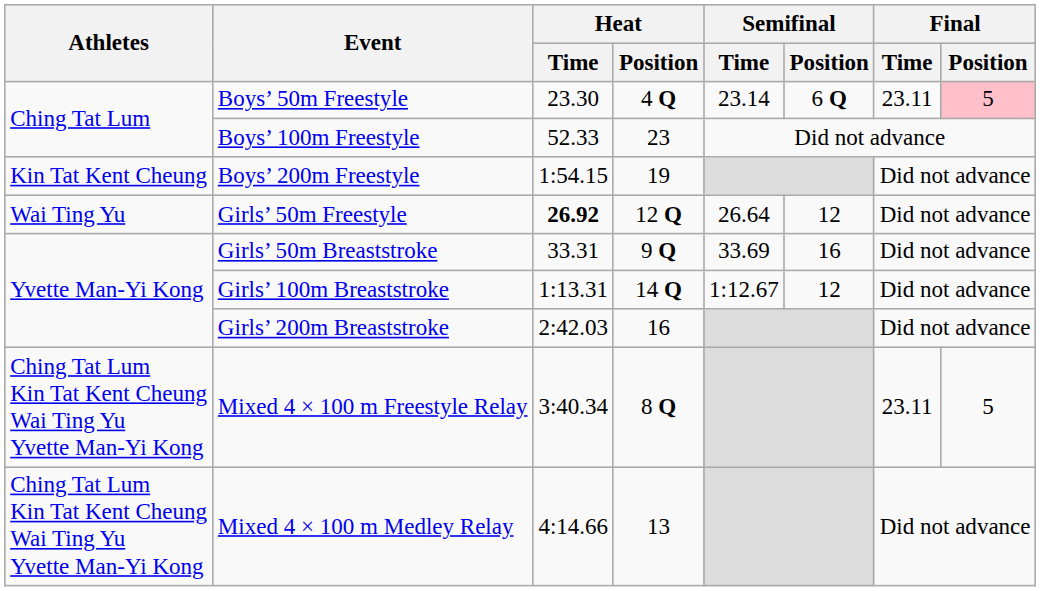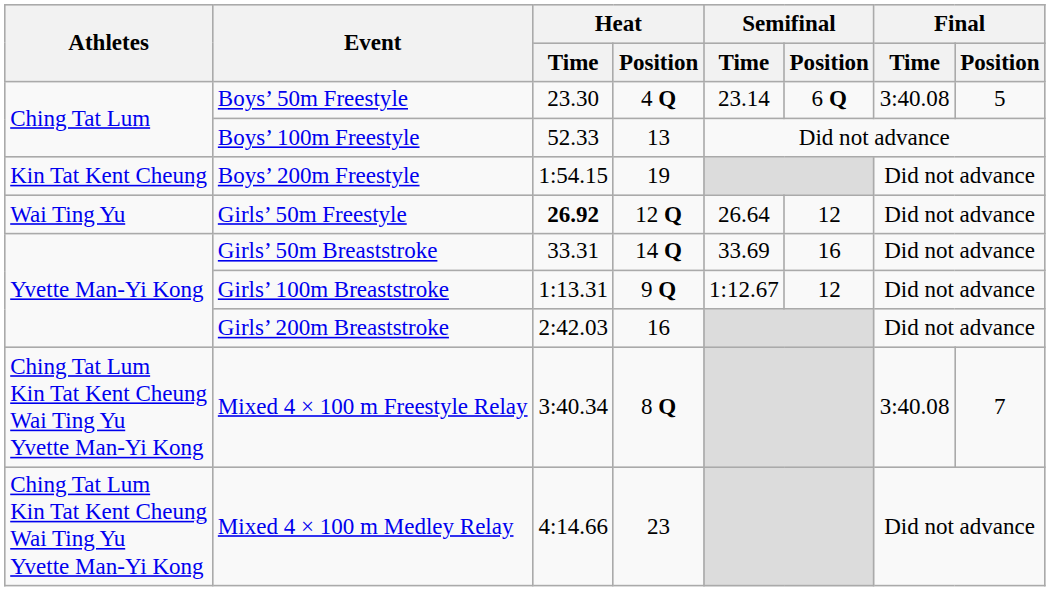Boys’ 50m Freestyle | Final / Time: 23.11 -> 3:40.08
Boys’ 50m Freestyle | Final / Position: pink background -> no background
Boys’ 100m Freestyle | Heat / Position: 23 -> 13
Girls’ 50m Breaststroke | Heat / Position: 9 Q -> 14 Q
Girls’ 100m Breaststroke | Heat / Position: 14 Q -> 9 Q
Mixed 4 × 100 m Freestyle Relay | Final / Time: 23.11 -> 3:40.08
Mixed 4 × 100 m Freestyle Relay | Final / Position: 5 -> 7
Mixed 4 × 100 m Medley Relay | Heat / Position: 13 -> 23
